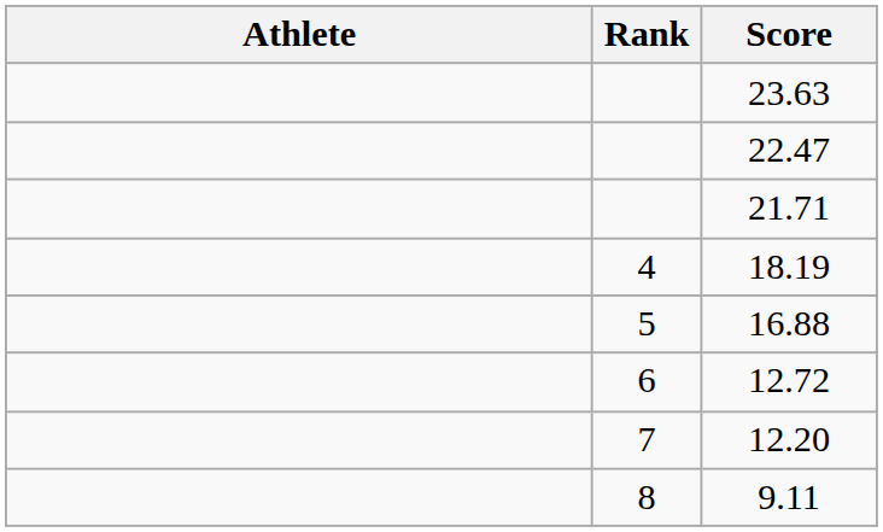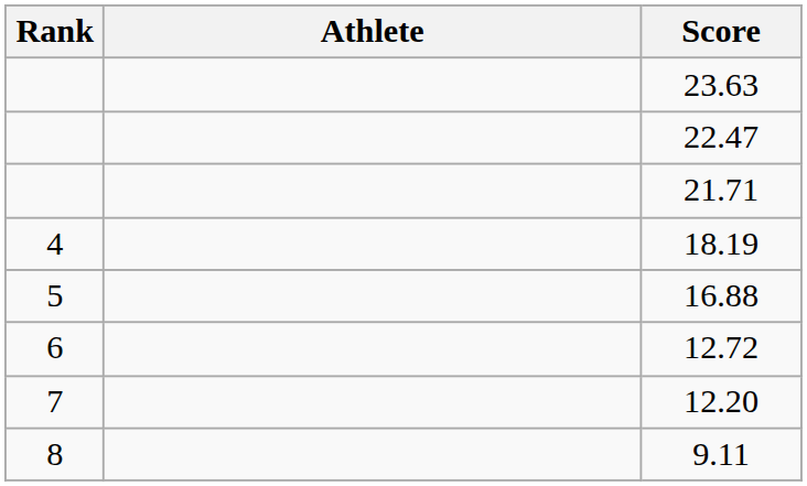columns swapped: Rank <-> Athlete
